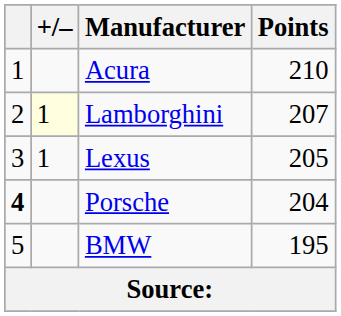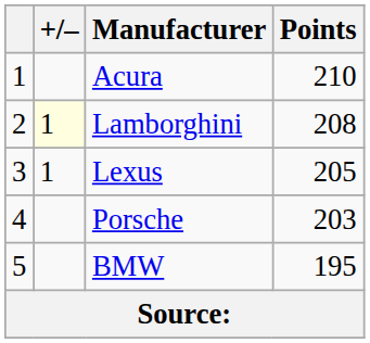Lamborghini | Points: 207 -> 208
Porsche | column 1: bold -> normal
Porsche | Points: 204 -> 203
